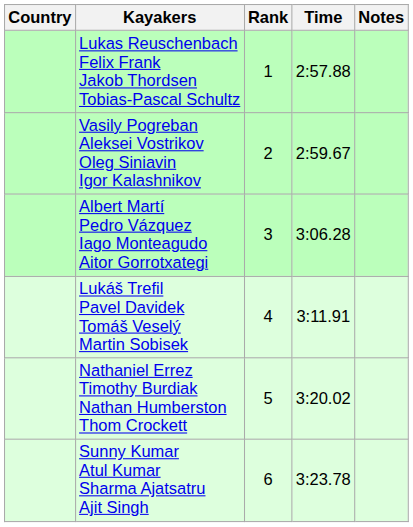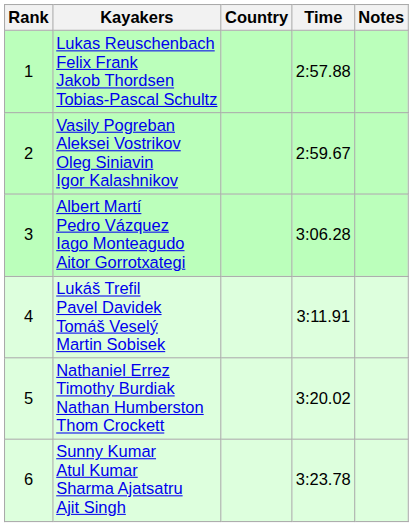columns swapped: Rank <-> Country
